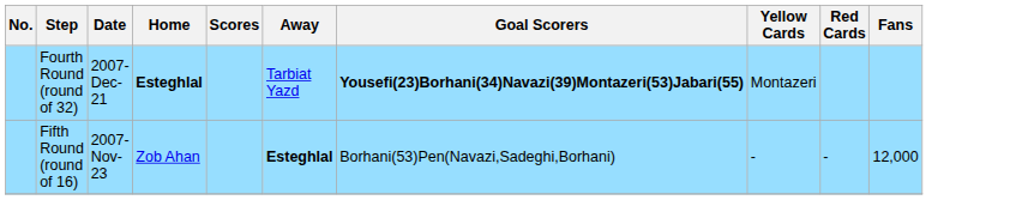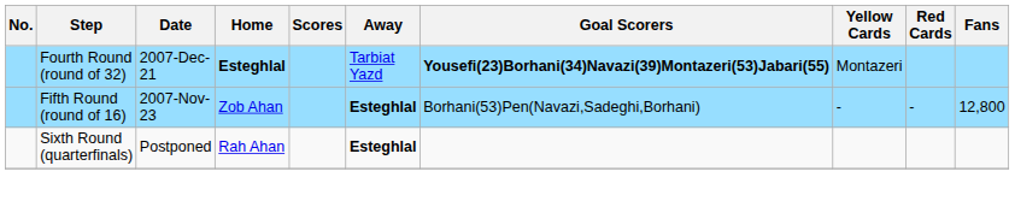Fifth Round (round of 16) | Fans: 12,000 -> 12,800
+ row: Sixth Round (quarterfinals) | Postponed | Rah Ahan | Esteghlal
